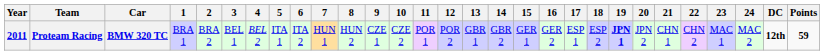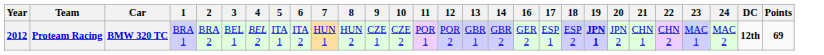- column: 15 | GER 1
Proteam Racing | Year: 2011 -> 2012
Proteam Racing | Points: 59 -> 69
